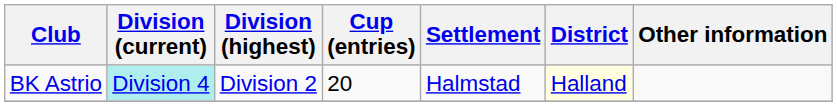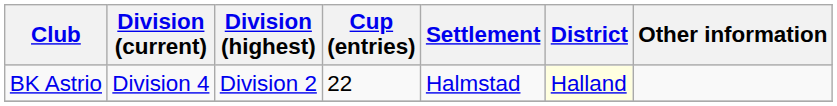BK Astrio | Division (current): paleturquoise background -> no background
BK Astrio | Cup (entries): 20 -> 22
